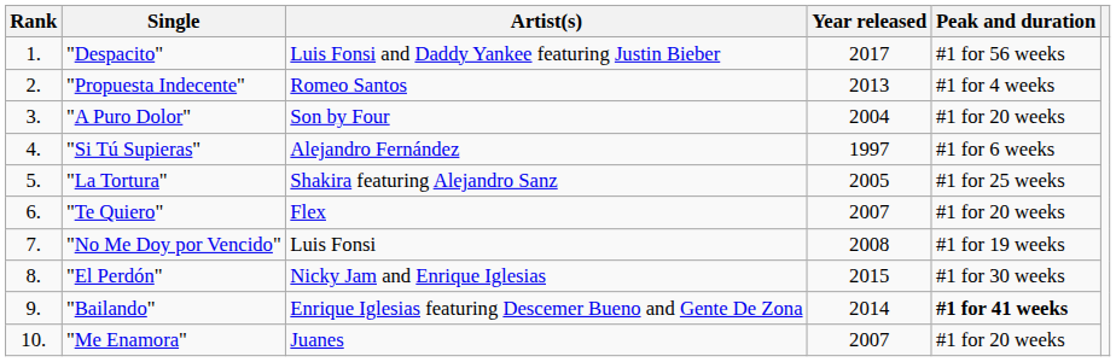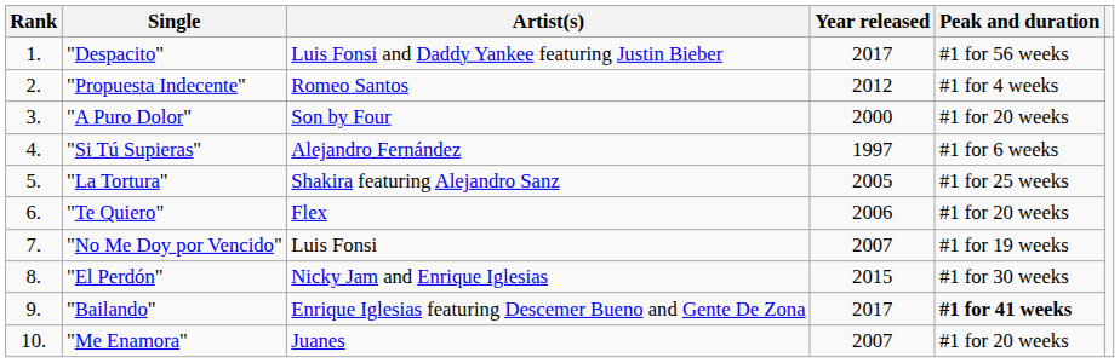"Propuesta Indecente" | Year released: 2013 -> 2012
"A Puro Dolor" | Year released: 2004 -> 2000
"Te Quiero" | Year released: 2007 -> 2006
"No Me Doy por Vencido" | Year released: 2008 -> 2007
"Bailando" | Year released: 2014 -> 2017
